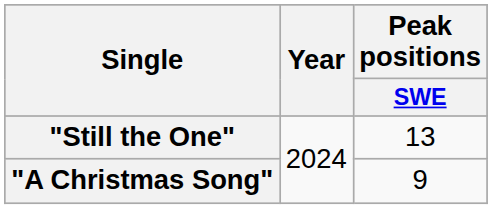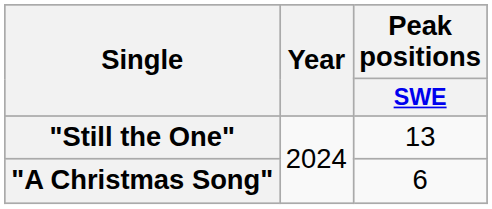"A Christmas Song" | Peak positions / SWE: 9 -> 6
